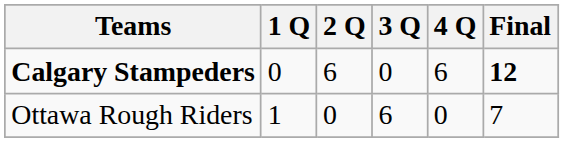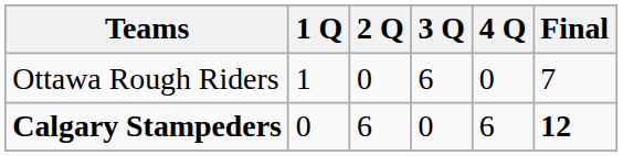rows swapped: Calgary Stampeders <-> Ottawa Rough Riders
